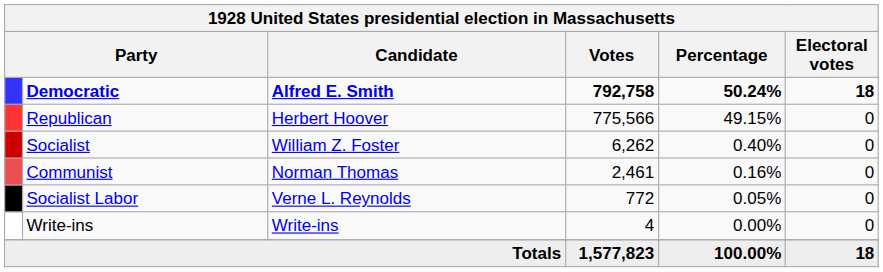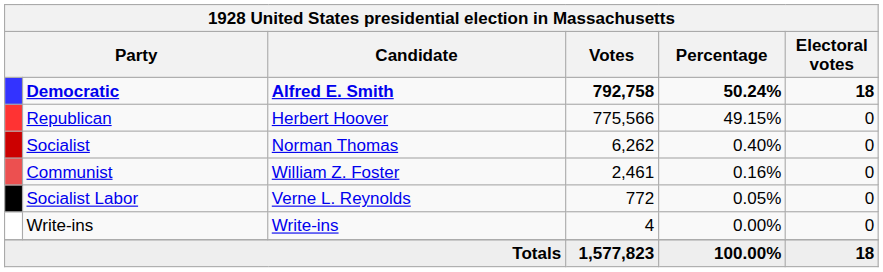Socialist | Candidate: William Z. Foster -> Norman Thomas
Communist | Candidate: Norman Thomas -> William Z. Foster
